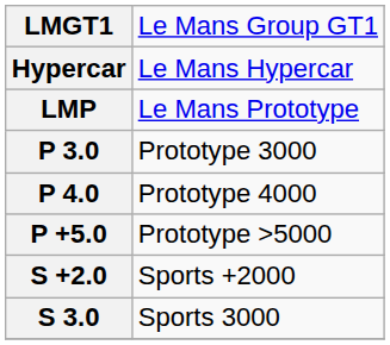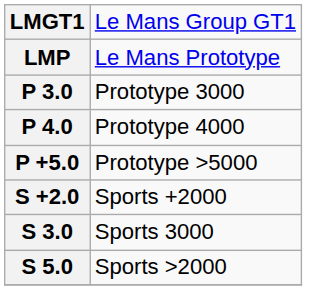- row: Hypercar | Le Mans Hypercar
+ row: S 5.0 | Sports >2000
